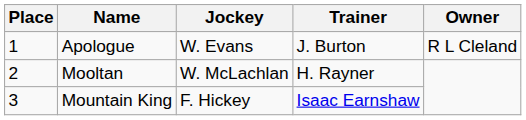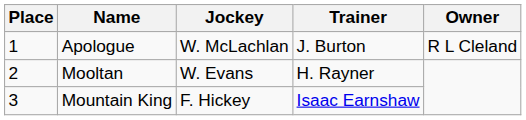Apologue | Jockey: W. Evans -> W. McLachlan
Mooltan | Jockey: W. McLachlan -> W. Evans
